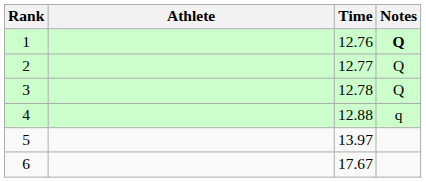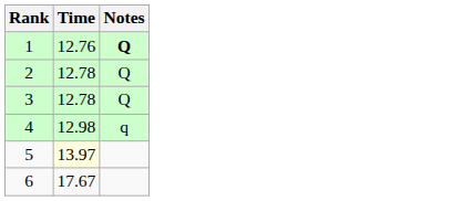- column: Athlete
2 | Time: 12.77 -> 12.78
4 | Time: 12.88 -> 12.98
5 | Time: no background -> lightyellow background
